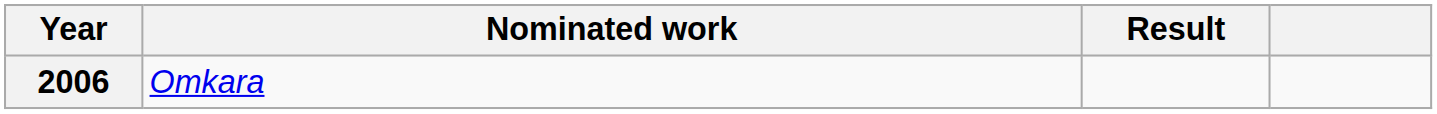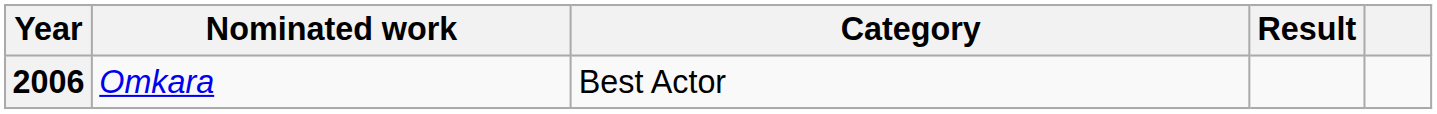+ column: Category | Best Actor
